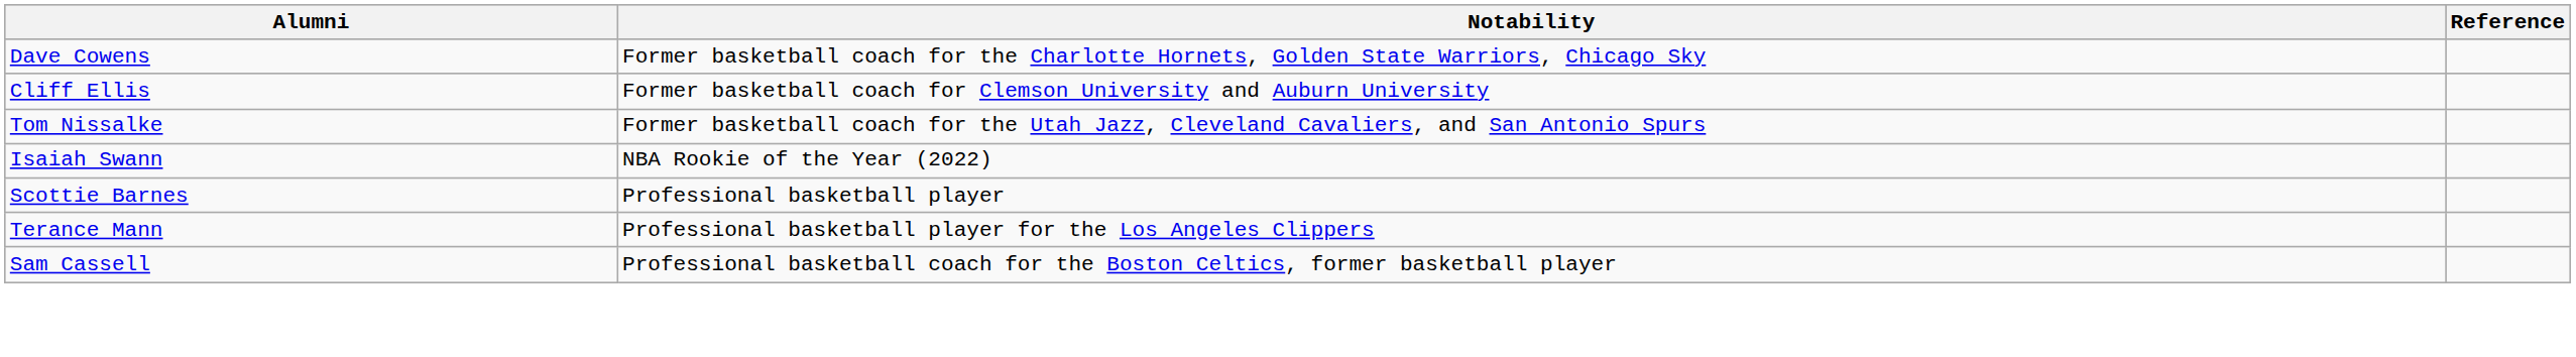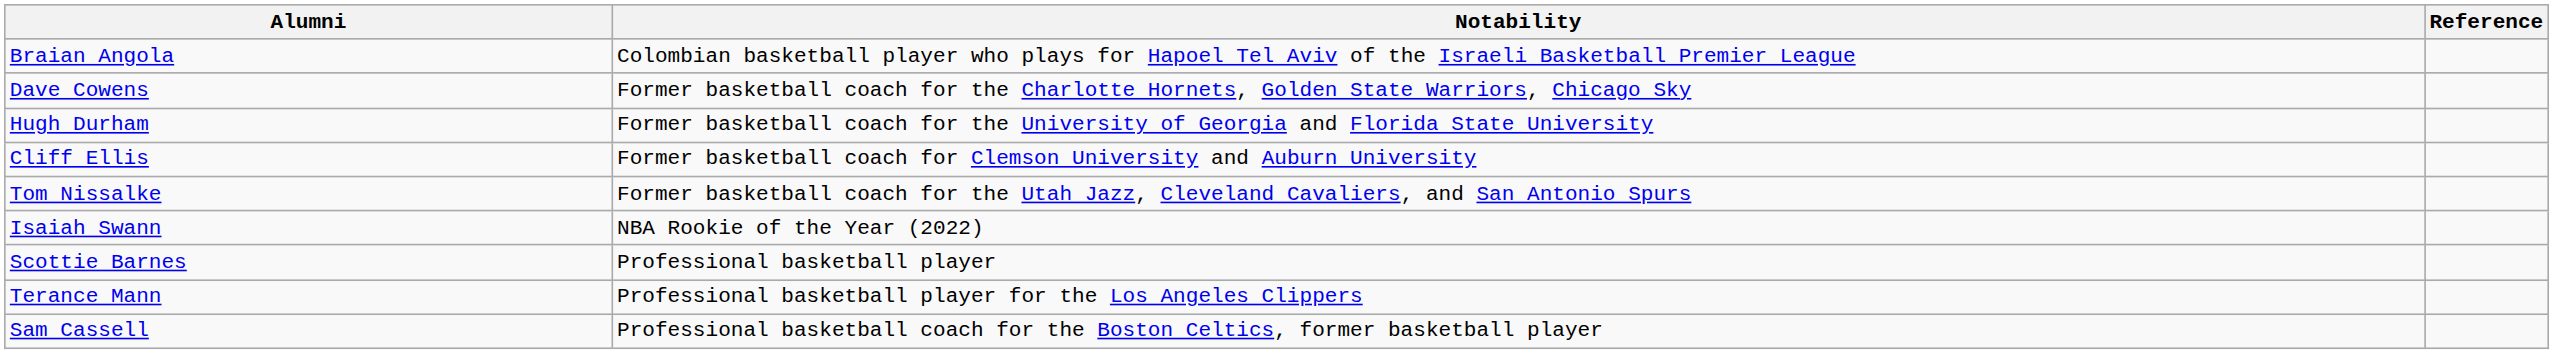+ row: Braian Angola | Colombian basketball player who plays for Hapoel Tel Aviv of the Israeli Basketball Premier League
+ row: Hugh Durham | Former basketball coach for the University of Georgia and Florida State University
